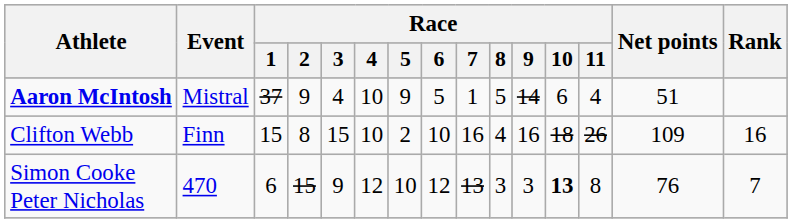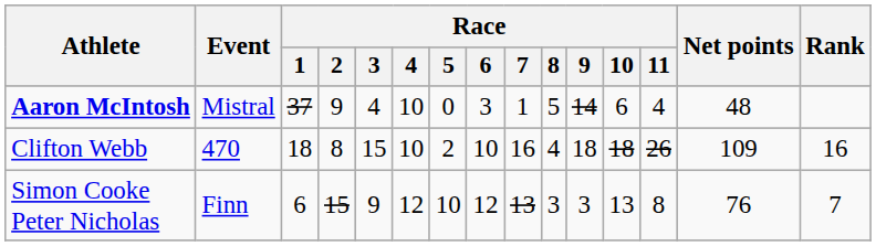Aaron McIntosh | Race / 5: 9 -> 0
Aaron McIntosh | Race / 6: 5 -> 3
Aaron McIntosh | Net points: 51 -> 48
Clifton Webb | Event: Finn -> 470
Clifton Webb | Race / 1: 15 -> 18
Clifton Webb | Race / 9: 16 -> 18
Simon Cooke Peter Nicholas | Event: 470 -> Finn
Simon Cooke Peter Nicholas | Race / 10: bold -> normal
